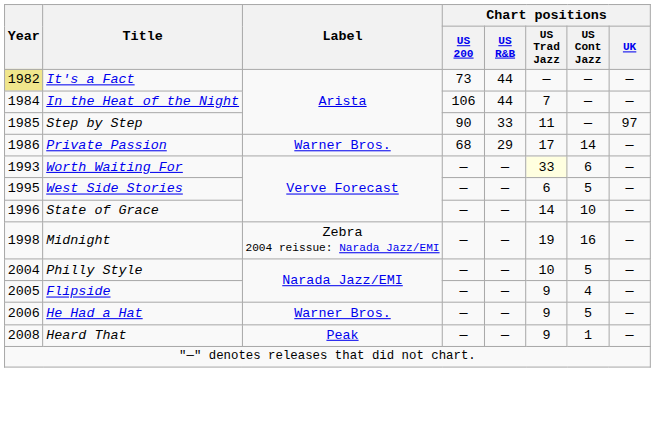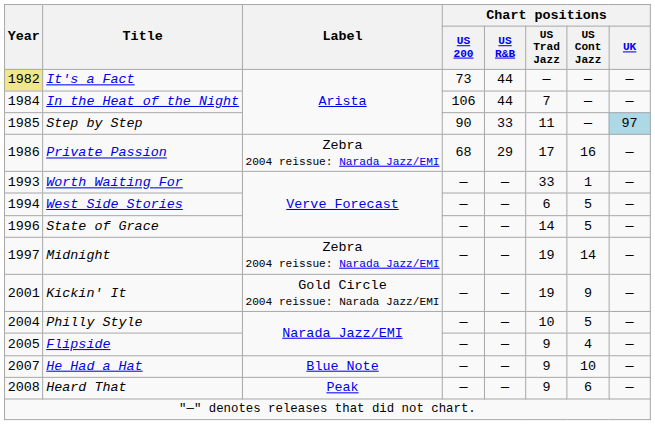Step by Step | Chart positions / UK: no background -> lightblue background
Private Passion | Label: Warner Bros. -> Zebra 2004 reissue: Narada Jazz/EMI
Private Passion | Chart positions / US Cont Jazz: 14 -> 16
Worth Waiting For | Chart positions / US Trad Jazz: lightyellow background -> no background
Worth Waiting For | Chart positions / US Cont Jazz: 6 -> 1
West Side Stories | Year: 1995 -> 1994
State of Grace | Chart positions / US Cont Jazz: 10 -> 5
Midnight | Year: 1998 -> 1997
Midnight | Chart positions / US Cont Jazz: 16 -> 14
+ row: 2001 | Kickin' It | Gold Circle 2004 reissue: Narada Jazz/EMI | — | — | 19 | 9 | —
He Had a Hat | Year: 2006 -> 2007
He Had a Hat | Label: Warner Bros. -> Blue Note
He Had a Hat | Chart positions / US Cont Jazz: 5 -> 10
Heard That | Chart positions / US Cont Jazz: 1 -> 6
